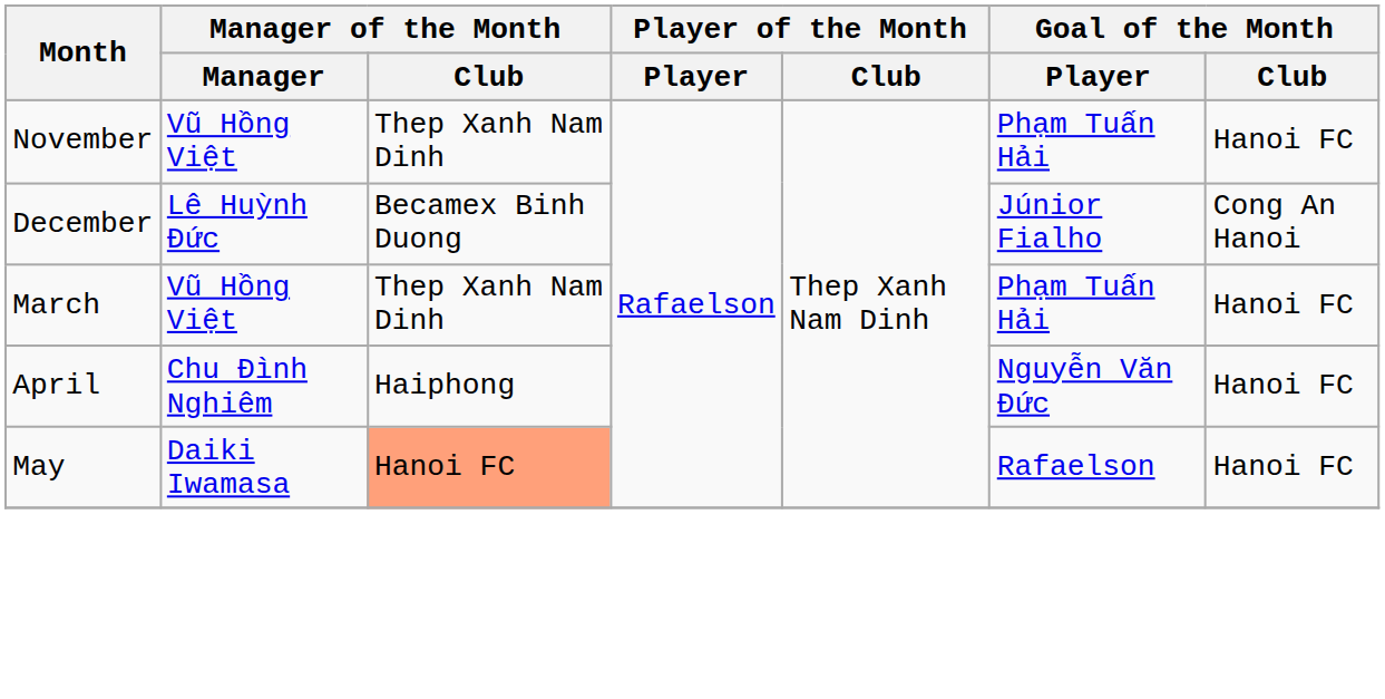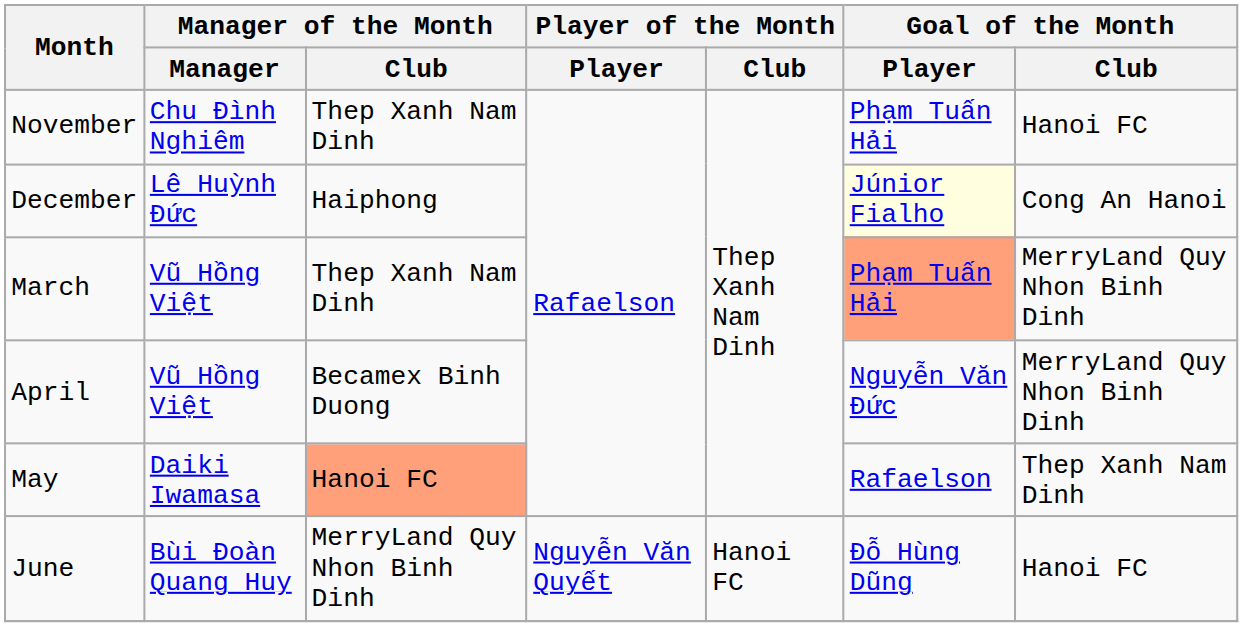November | Manager of the Month / Manager: Vũ Hồng Việt -> Chu Đình Nghiêm
December | Manager of the Month / Club: Becamex Binh Duong -> Haiphong
December | Goal of the Month / Player: no background -> lightyellow background
March | Goal of the Month / Player: no background -> lightsalmon background
March | Goal of the Month / Club: Hanoi FC -> MerryLand Quy Nhon Binh Dinh
April | Manager of the Month / Manager: Chu Đình Nghiêm -> Vũ Hồng Việt
April | Manager of the Month / Club: Haiphong -> Becamex Binh Duong
April | Goal of the Month / Club: Hanoi FC -> MerryLand Quy Nhon Binh Dinh
May | Goal of the Month / Club: Hanoi FC -> Thep Xanh Nam Dinh
+ row: June | Bùi Đoàn Quang Huy | MerryLand Quy Nhon Binh Dinh | Nguyễn Văn Quyết | Hanoi FC | Đỗ Hùng Dũng | Hanoi FC
